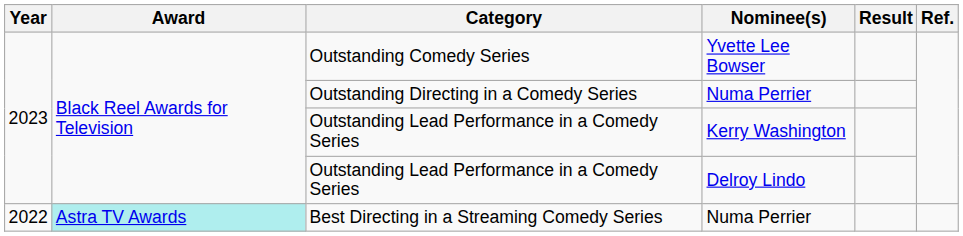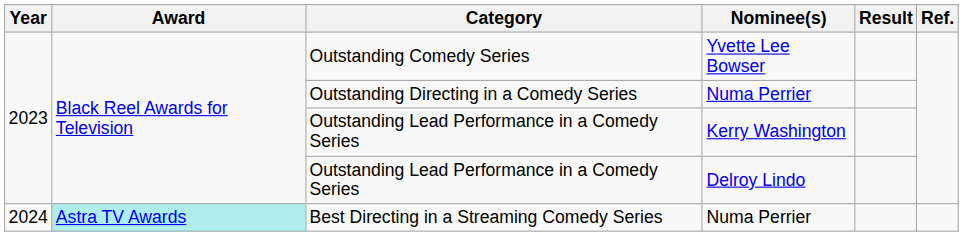Best Directing in a Streaming Comedy Series | Year: 2022 -> 2024
